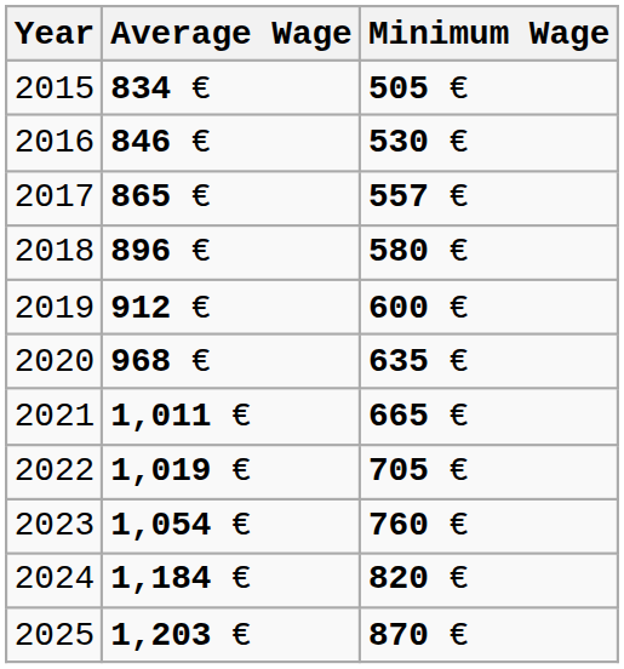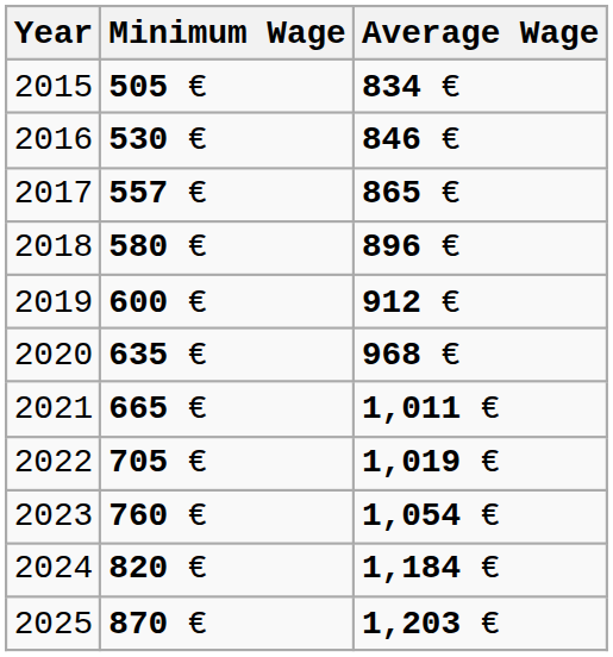columns swapped: Minimum Wage <-> Average Wage
